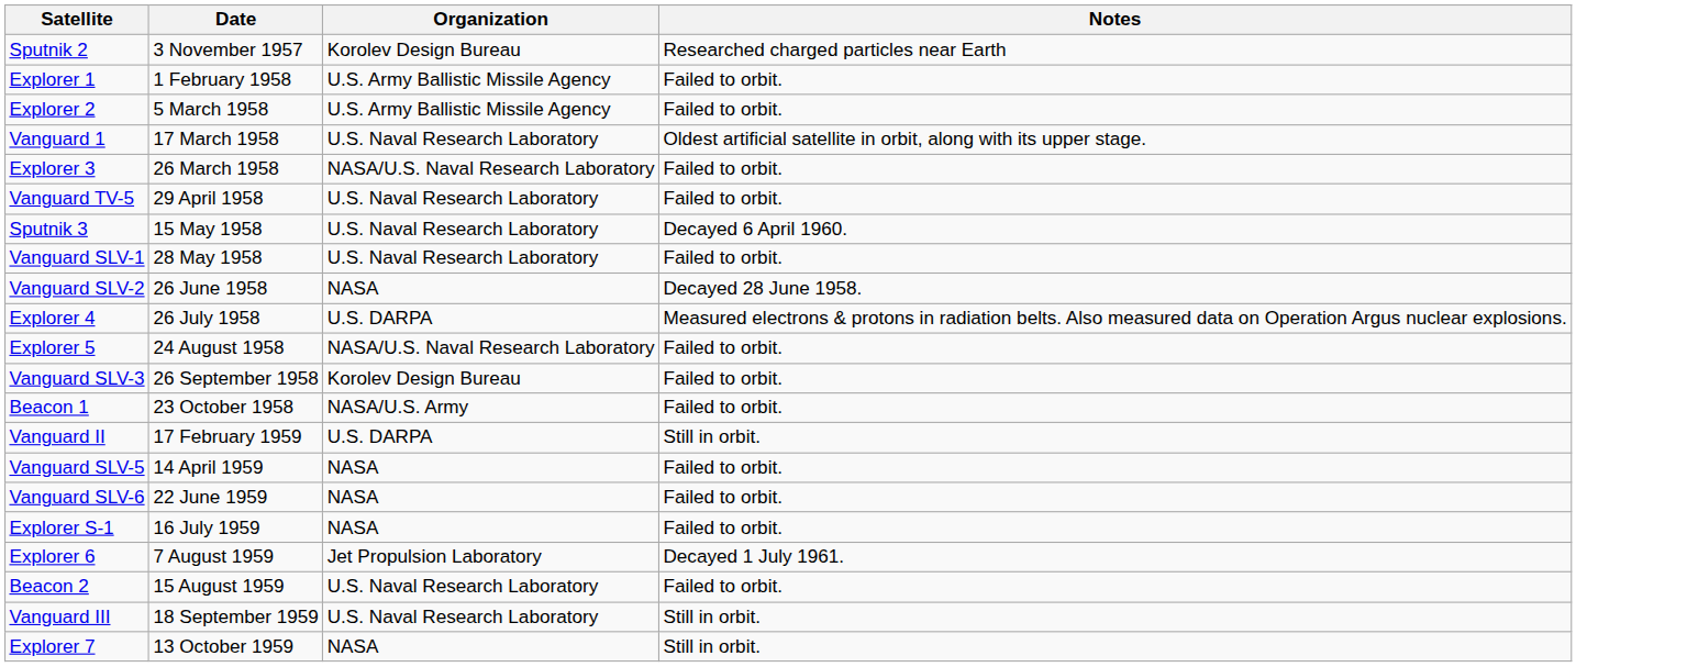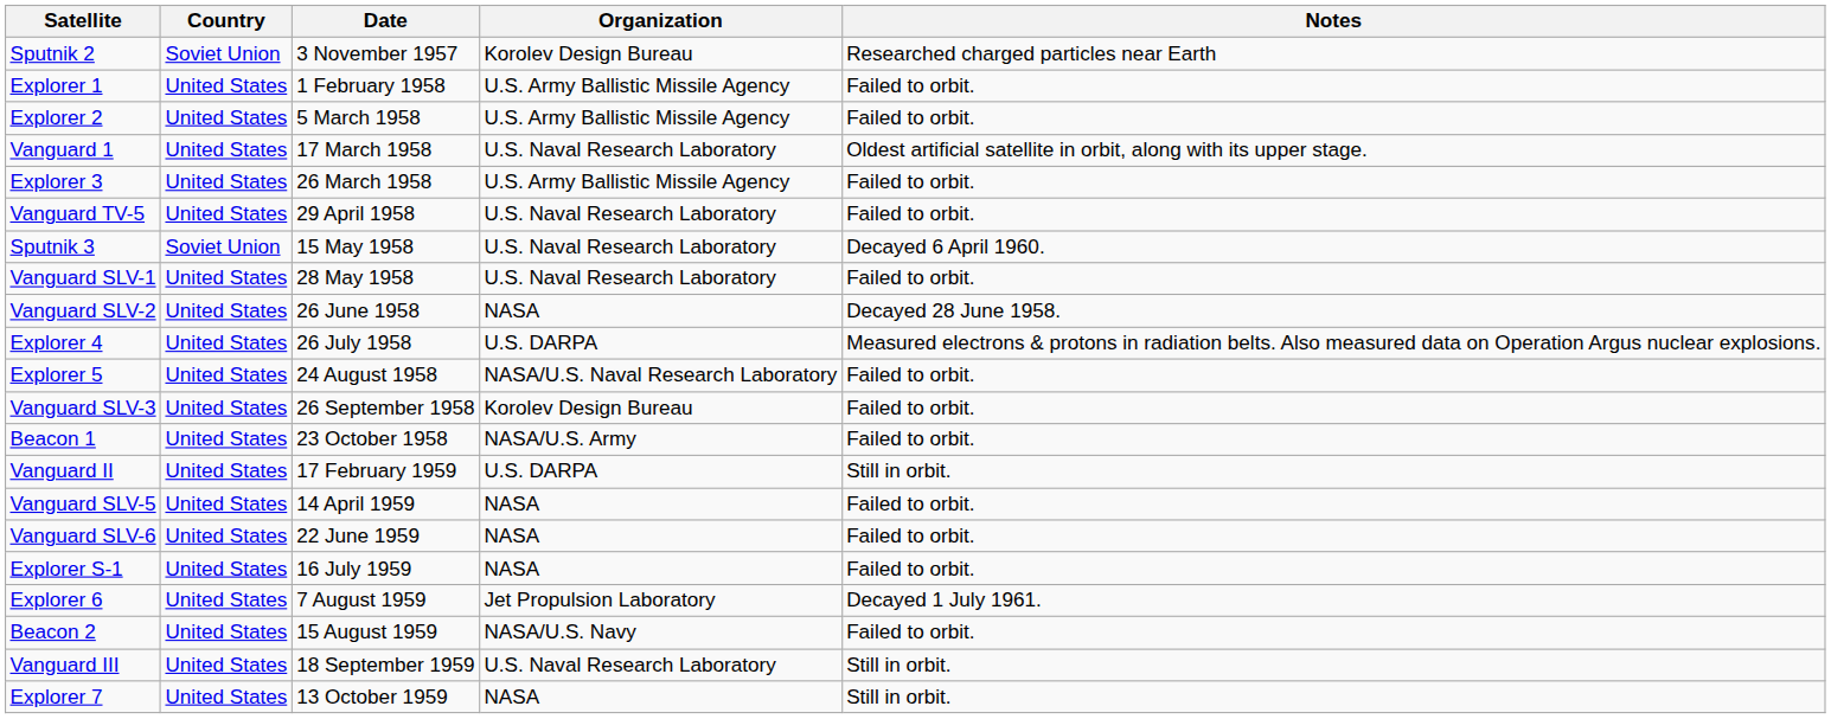+ column: Country | Soviet Union | United States | United States | United States | United States | United States | Soviet Union | United States | United States | United States | United States | United States | United States | United States | United States | United States | United States | United States | United States | United States | United States
Explorer 3 | Organization: NASA/U.S. Naval Research Laboratory -> U.S. Army Ballistic Missile Agency
Beacon 2 | Organization: U.S. Naval Research Laboratory -> NASA/U.S. Navy
